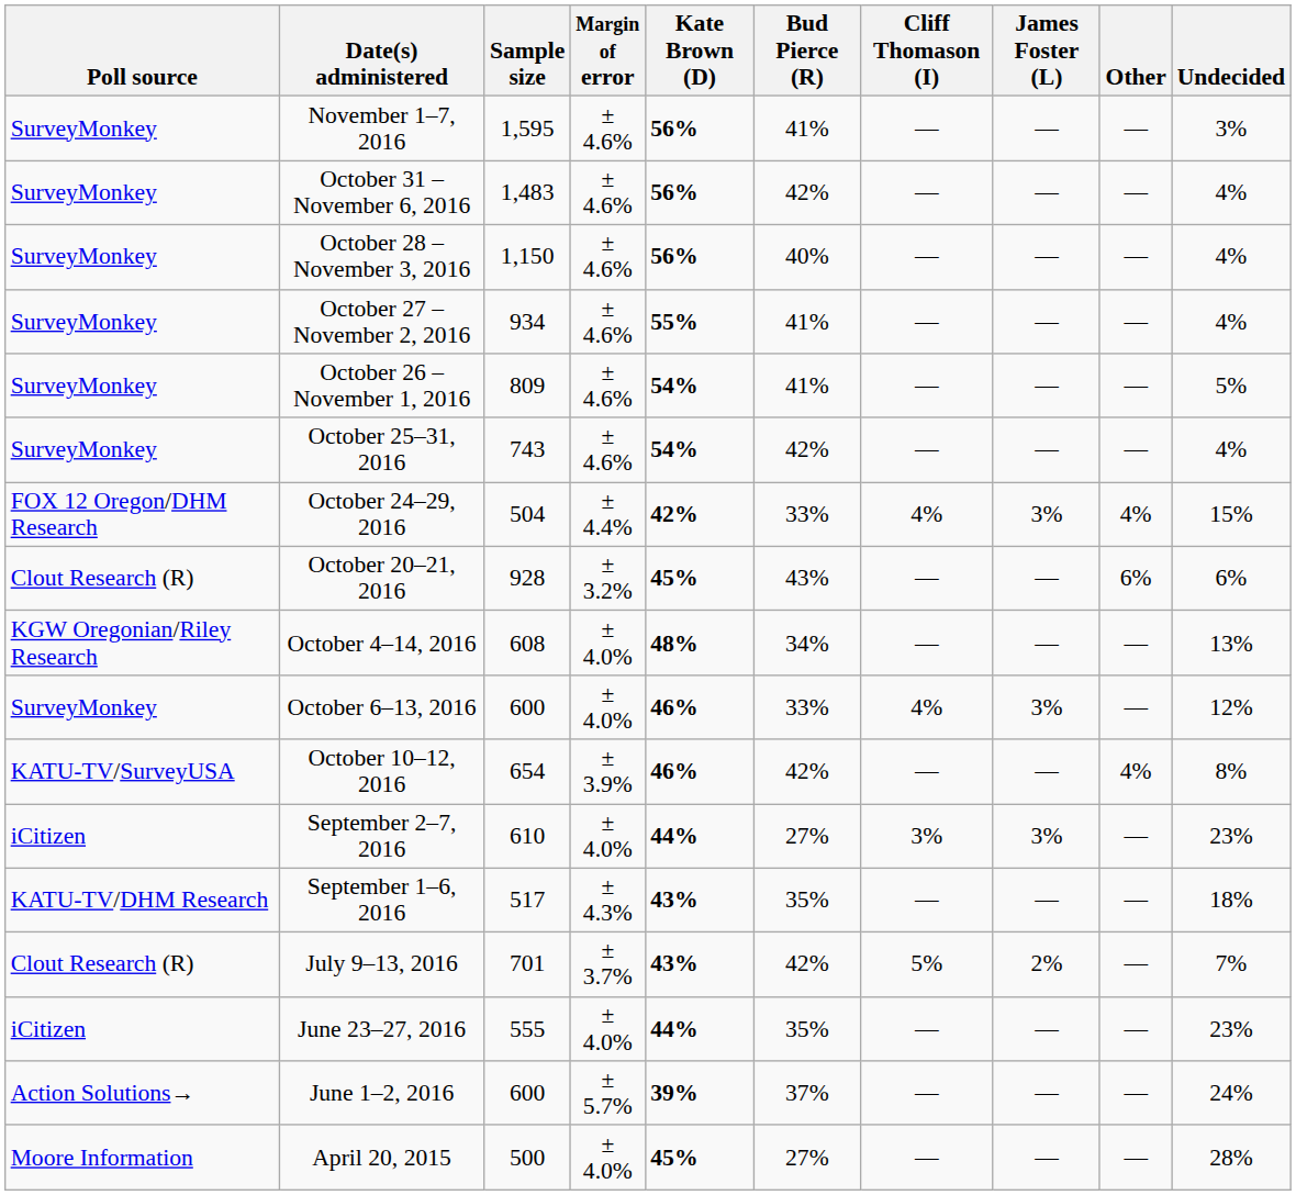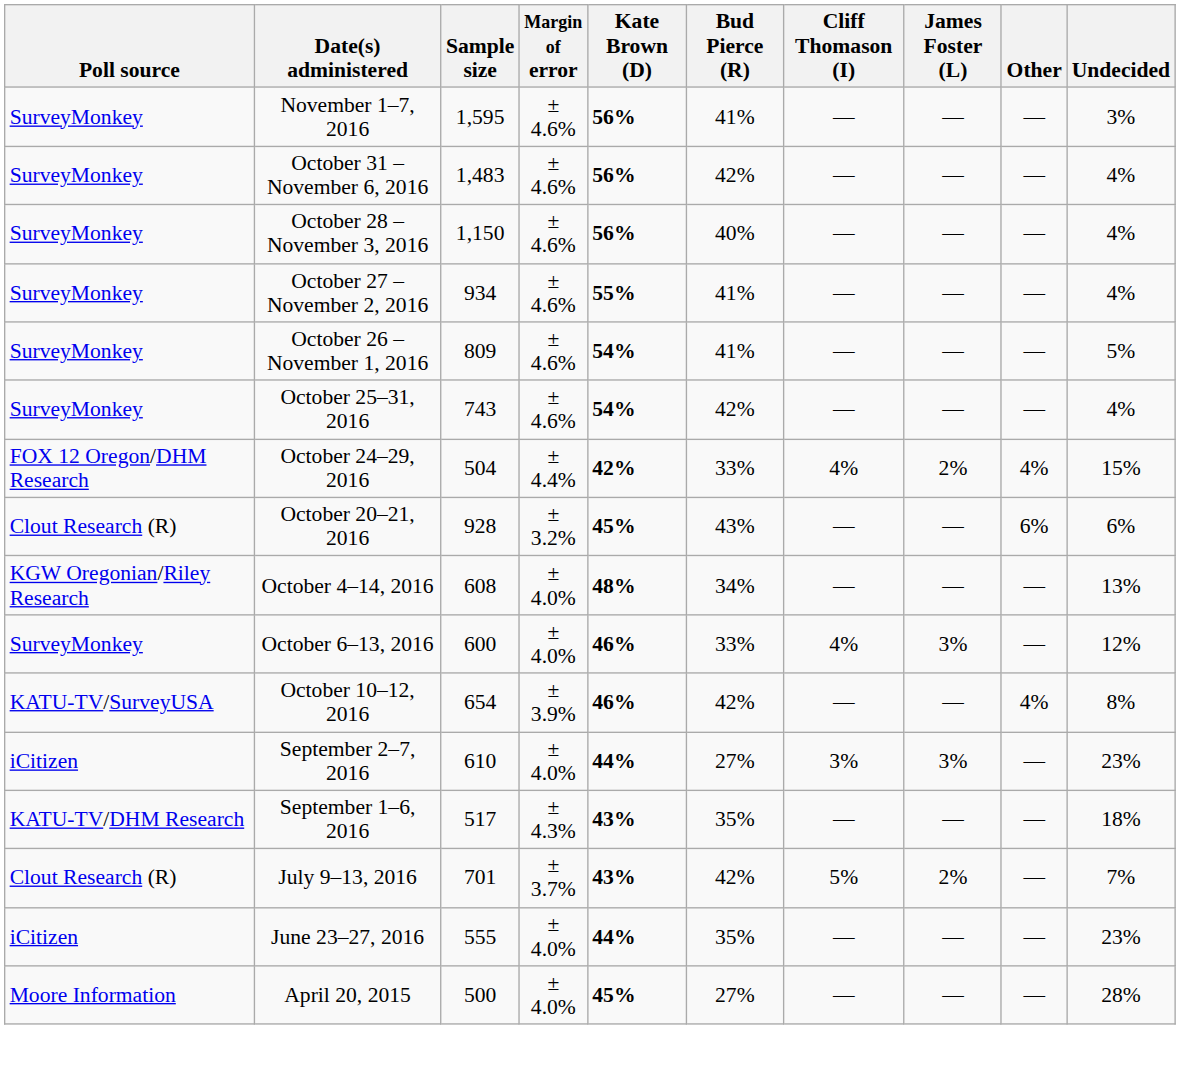October 24–29, 2016 | James Foster (L): 3% -> 2%
- row: Action Solutions→ | June 1–2, 2016 | 600 | ± 5.7% | 39% | 37% | — | — | — | 24%
